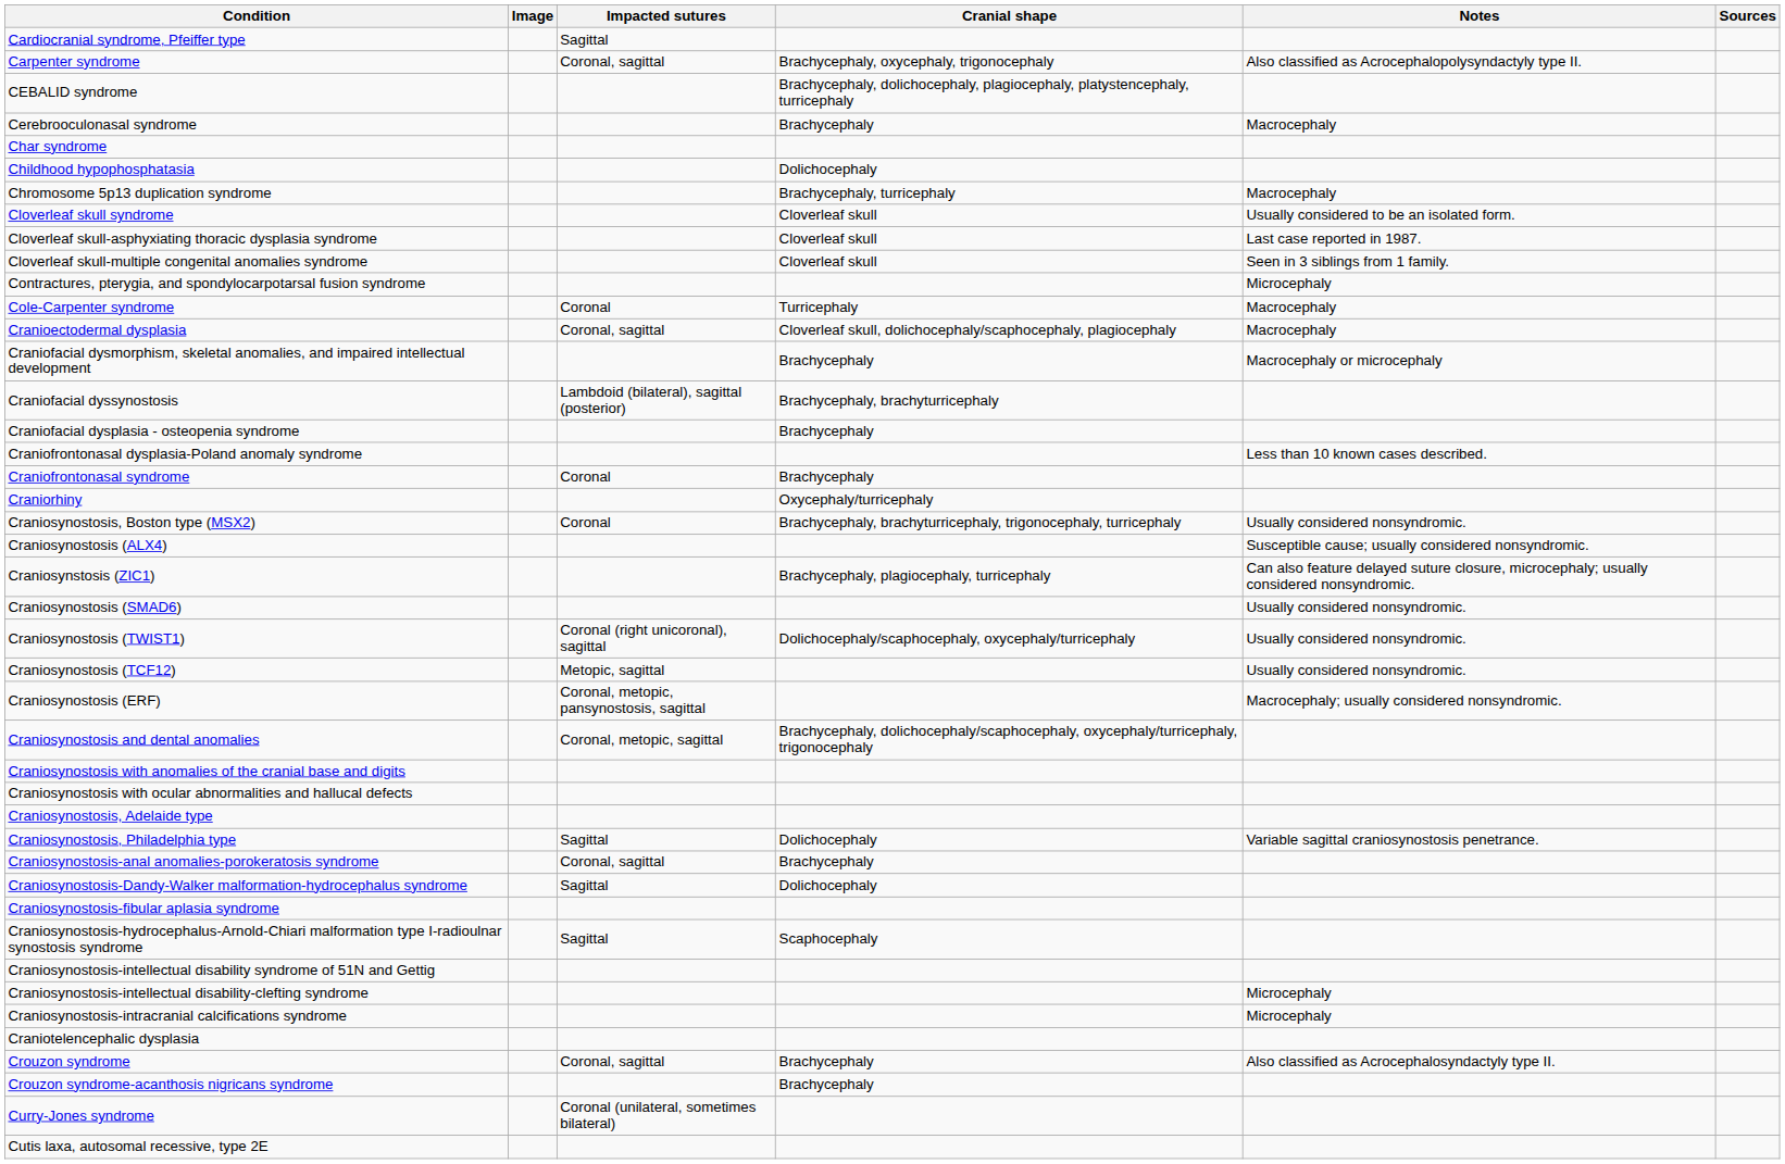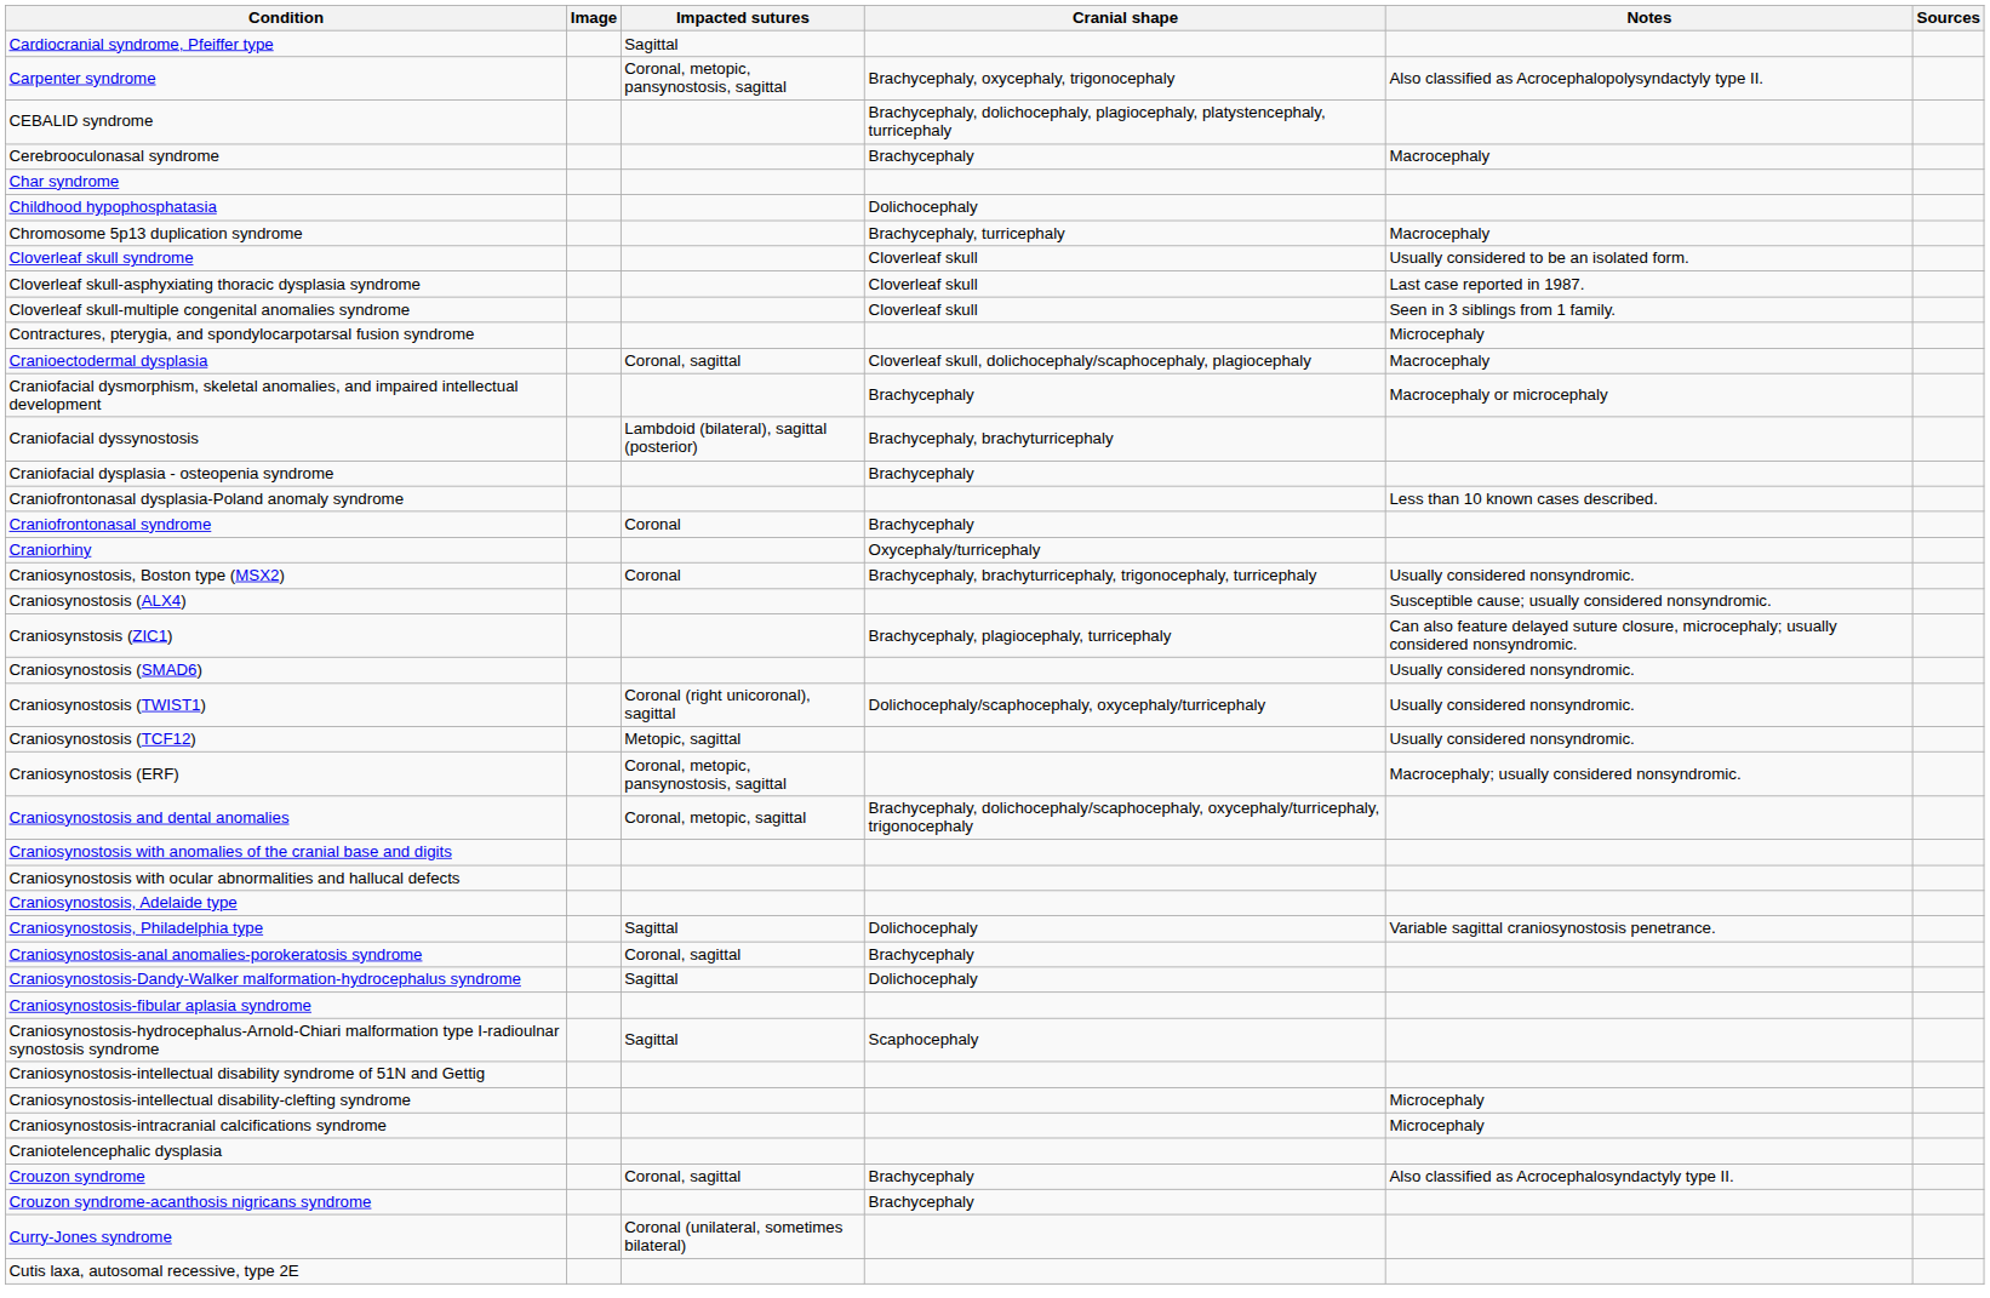Carpenter syndrome | Impacted sutures: Coronal, sagittal -> Coronal, metopic, pansynostosis, sagittal
- row: Cole-Carpenter syndrome | Coronal | Turricephaly | Macrocephaly
